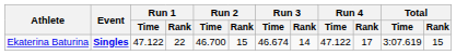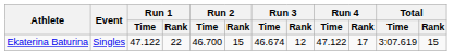Ekaterina Baturina | Event: bold -> normal
Ekaterina Baturina | Run 3 / Rank: 14 -> 12
